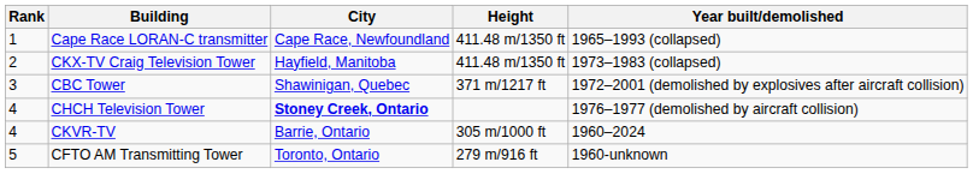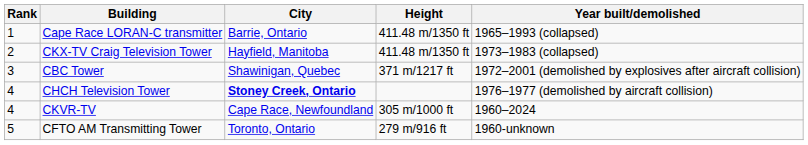Cape Race LORAN-C transmitter | City: Cape Race, Newfoundland -> Barrie, Ontario
CKVR-TV | City: Barrie, Ontario -> Cape Race, Newfoundland
